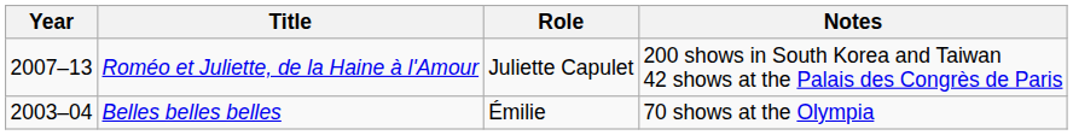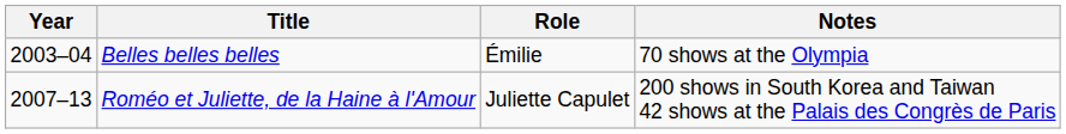rows swapped: Belles belles belles <-> Roméo et Juliette, de la Haine à l'Amour
